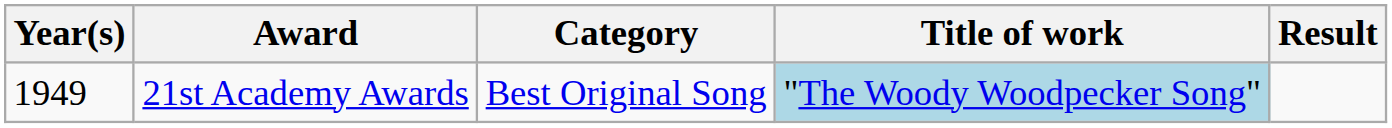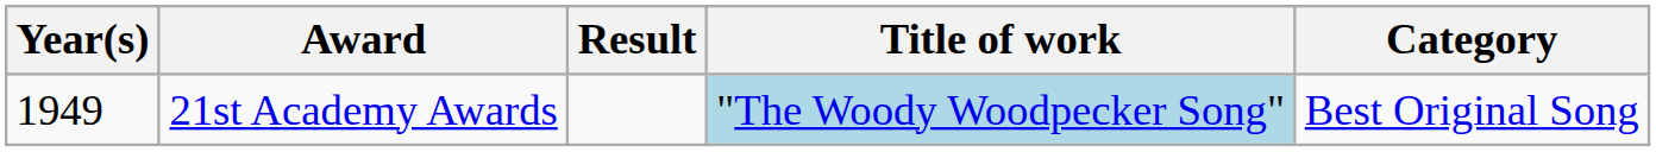columns swapped: Category <-> Result
